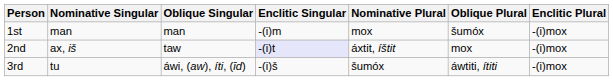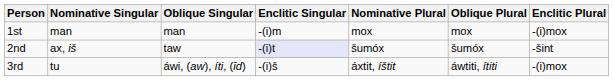1st | Oblique Plural: šumóx -> mox
2nd | Nominative Plural: áxtit, íštit -> šumóx
2nd | Oblique Plural: mox -> šumóx
2nd | Enclitic Plural: -(i)mox -> -šint
3rd | Nominative Plural: šumóx -> áxtit, íštit
